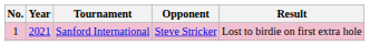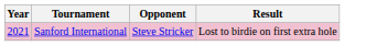- column: No. | 1
